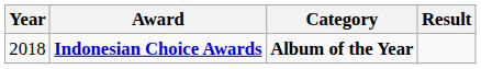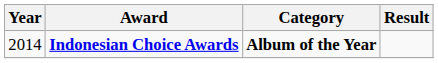Indonesian Choice Awards | Year: 2018 -> 2014
